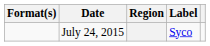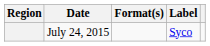columns swapped: Region <-> Format(s)
